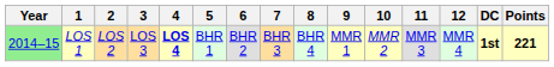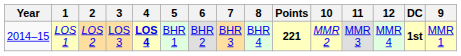columns swapped: 9 <-> Points
LOS 1 | Year: lightgreen background -> no background
